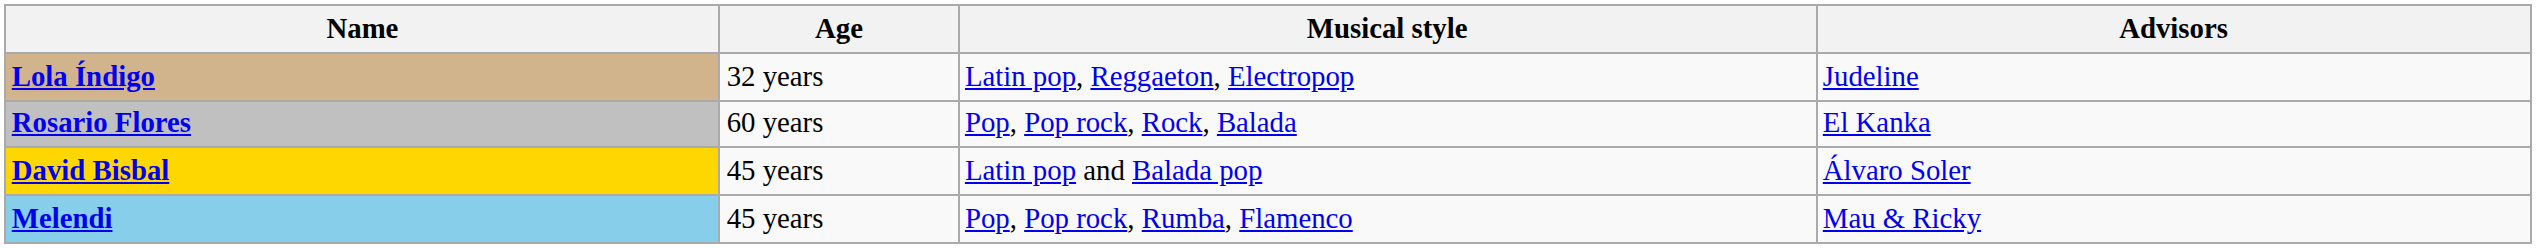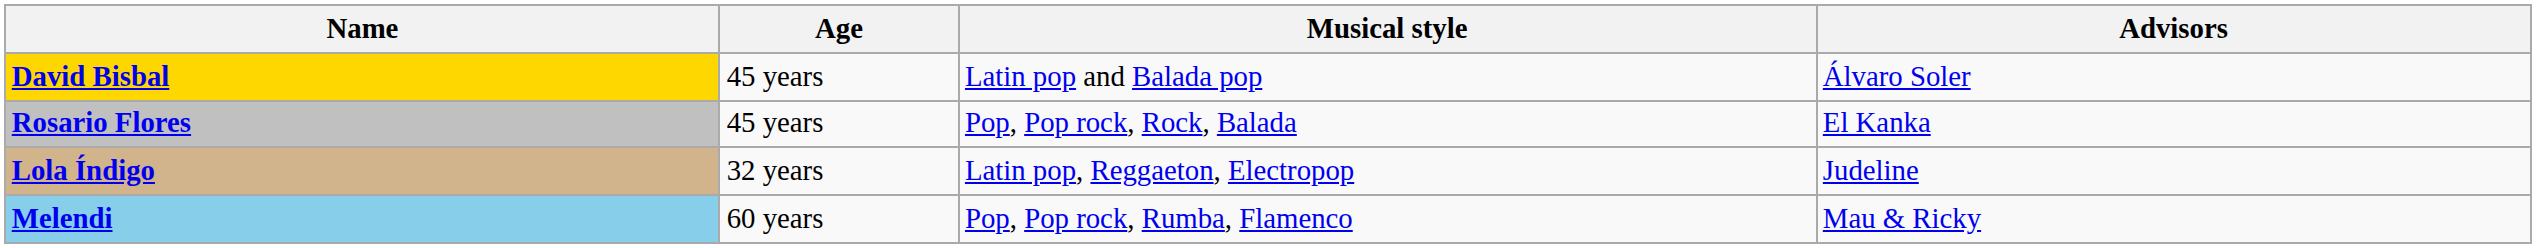rows swapped: David Bisbal <-> Lola Índigo
Rosario Flores | Age: 60 years -> 45 years
Melendi | Age: 45 years -> 60 years
